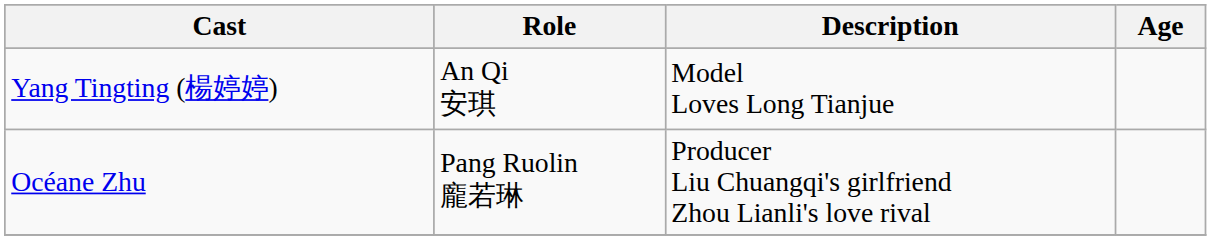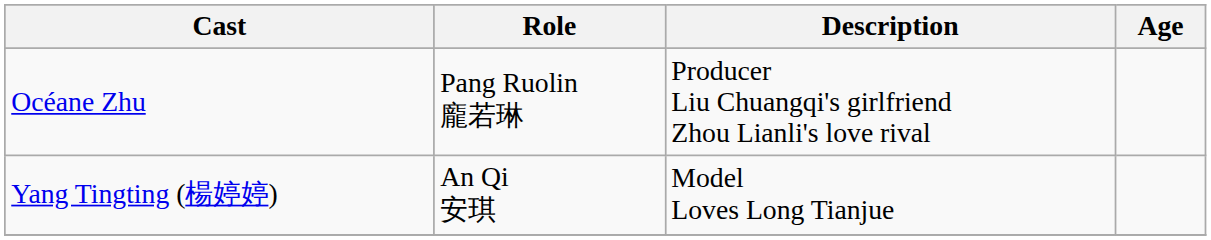rows swapped: Océane Zhu <-> Yang Tingting (楊婷婷)
